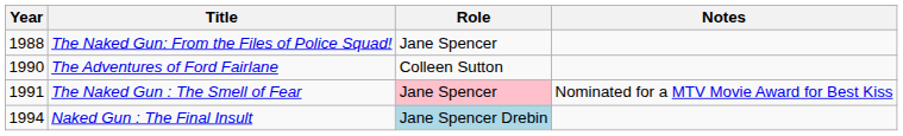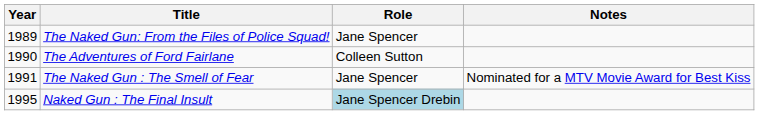The Naked Gun: From the Files of Police Squad! | Year: 1988 -> 1989
The Naked Gun : The Smell of Fear | Role: pink background -> no background
Naked Gun : The Final Insult | Year: 1994 -> 1995
